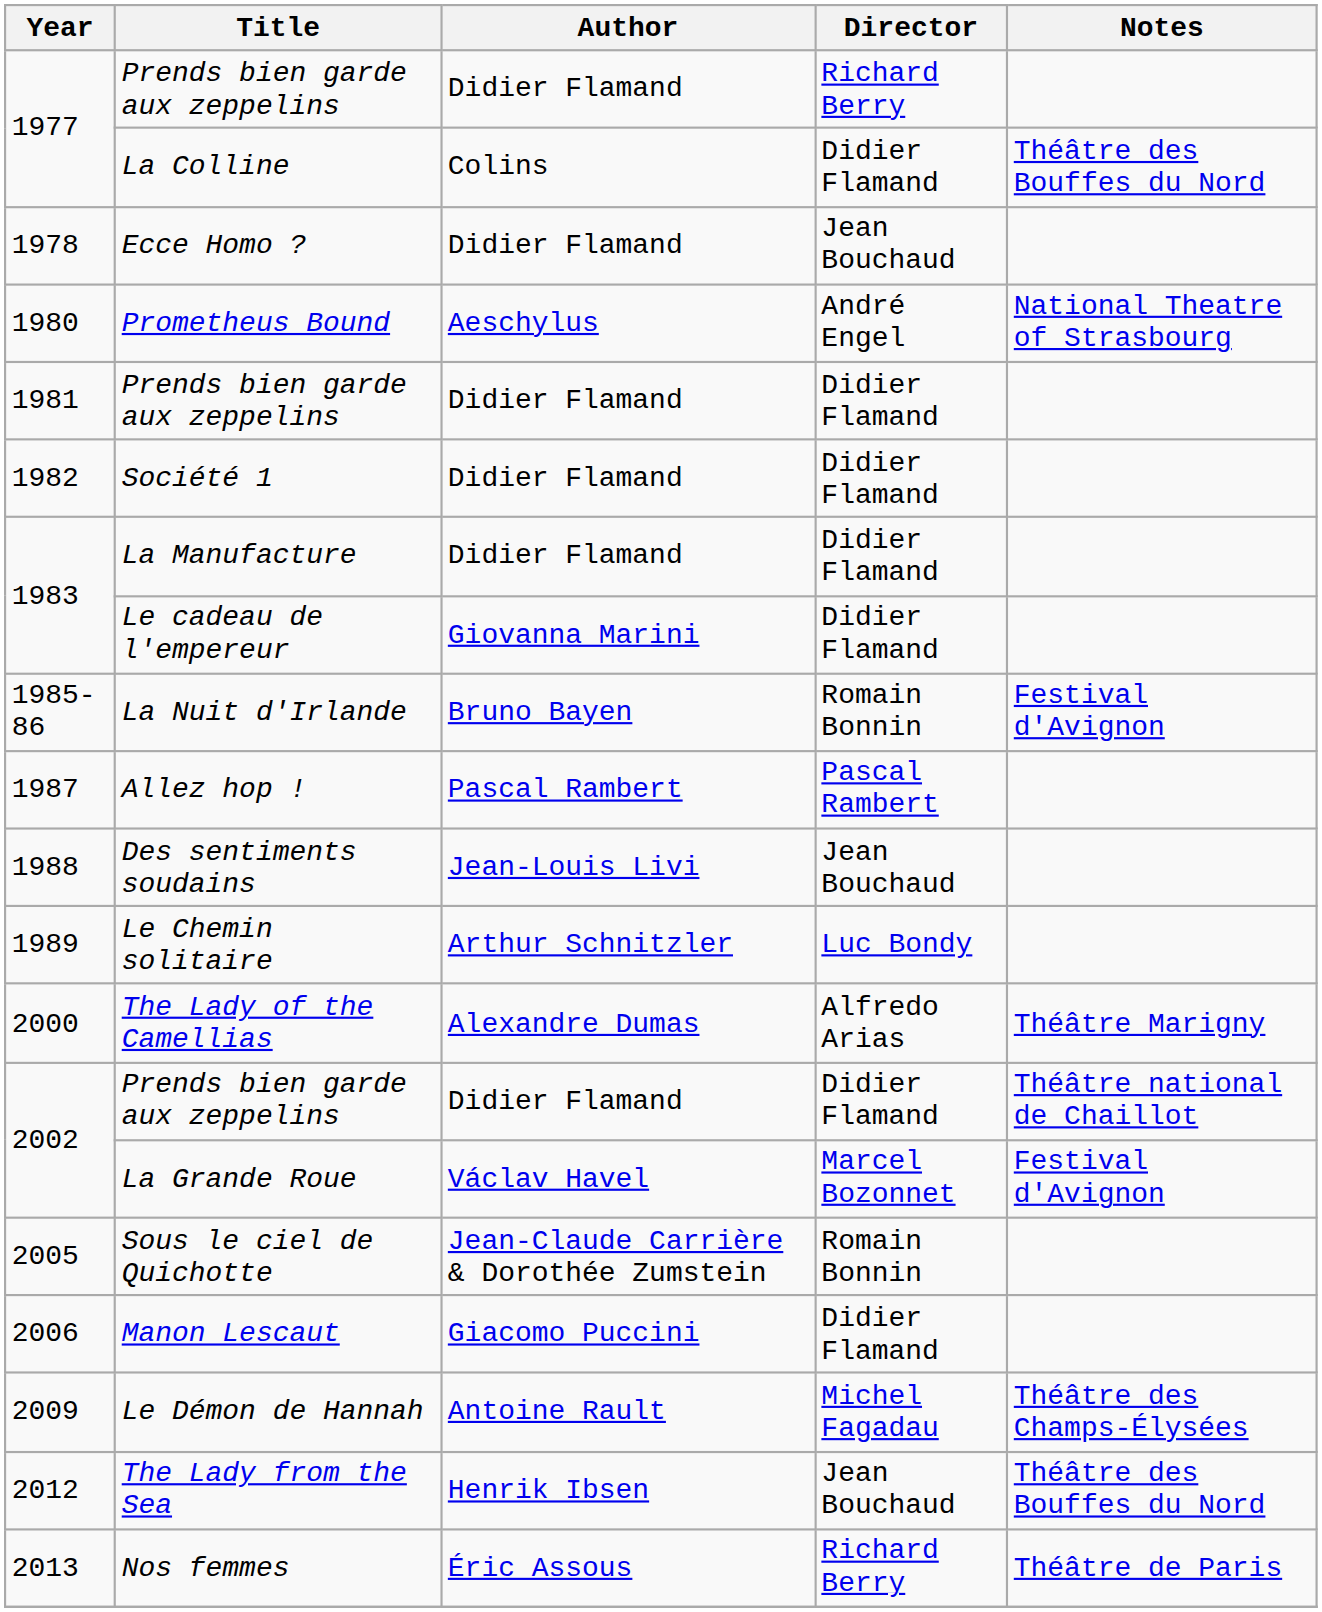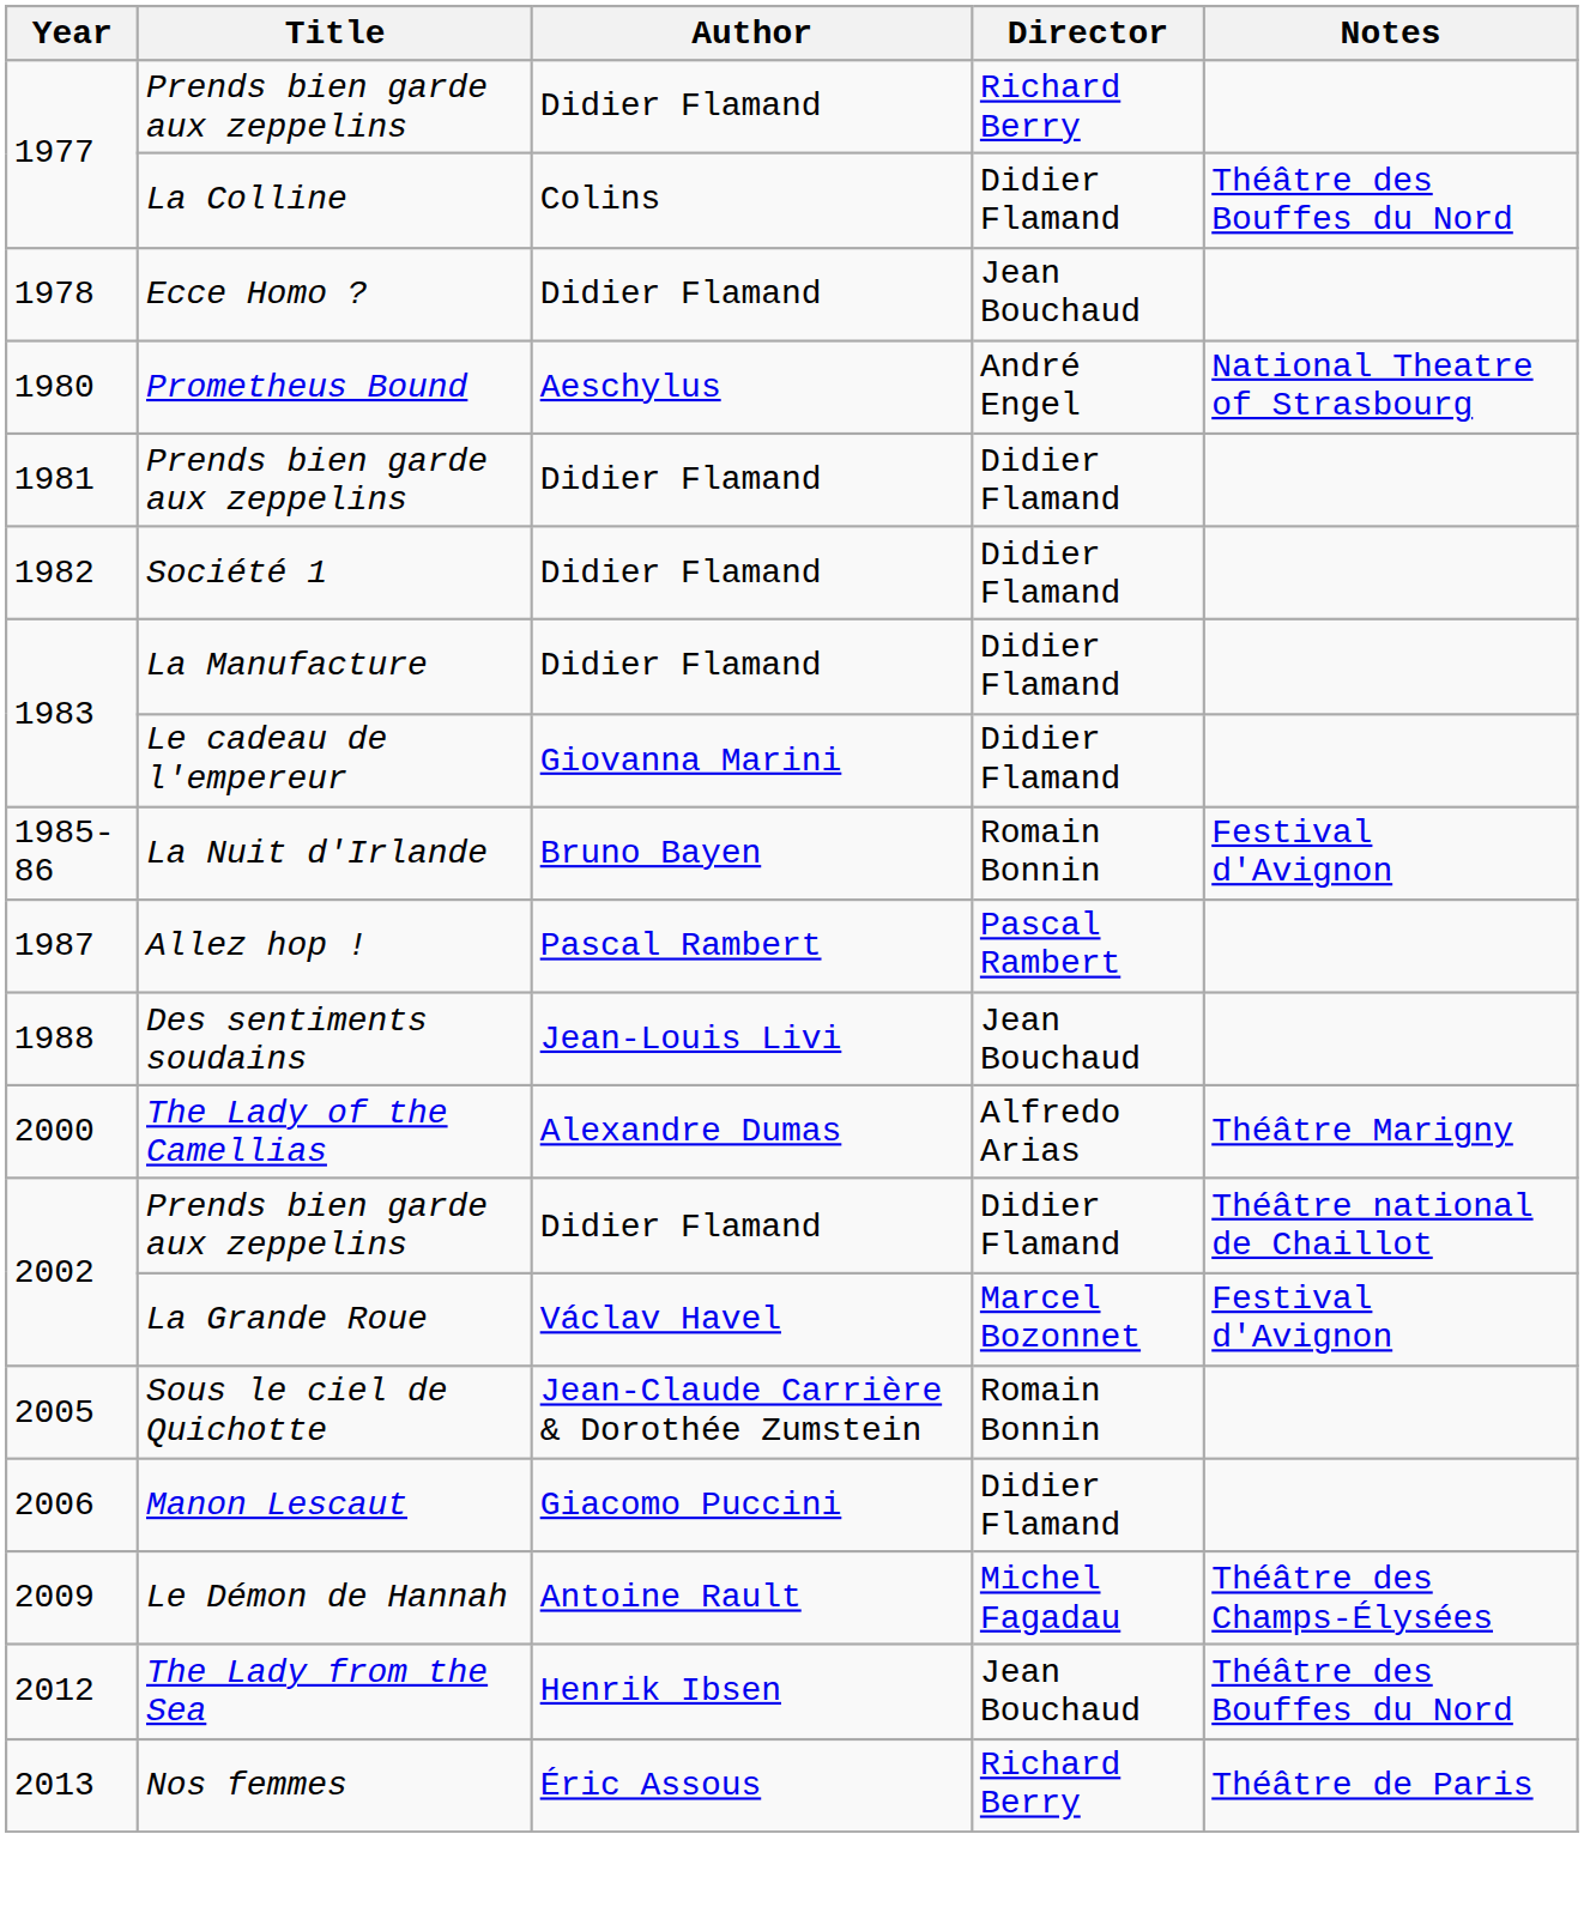- row: 1989 | Le Chemin solitaire | Arthur Schnitzler | Luc Bondy
